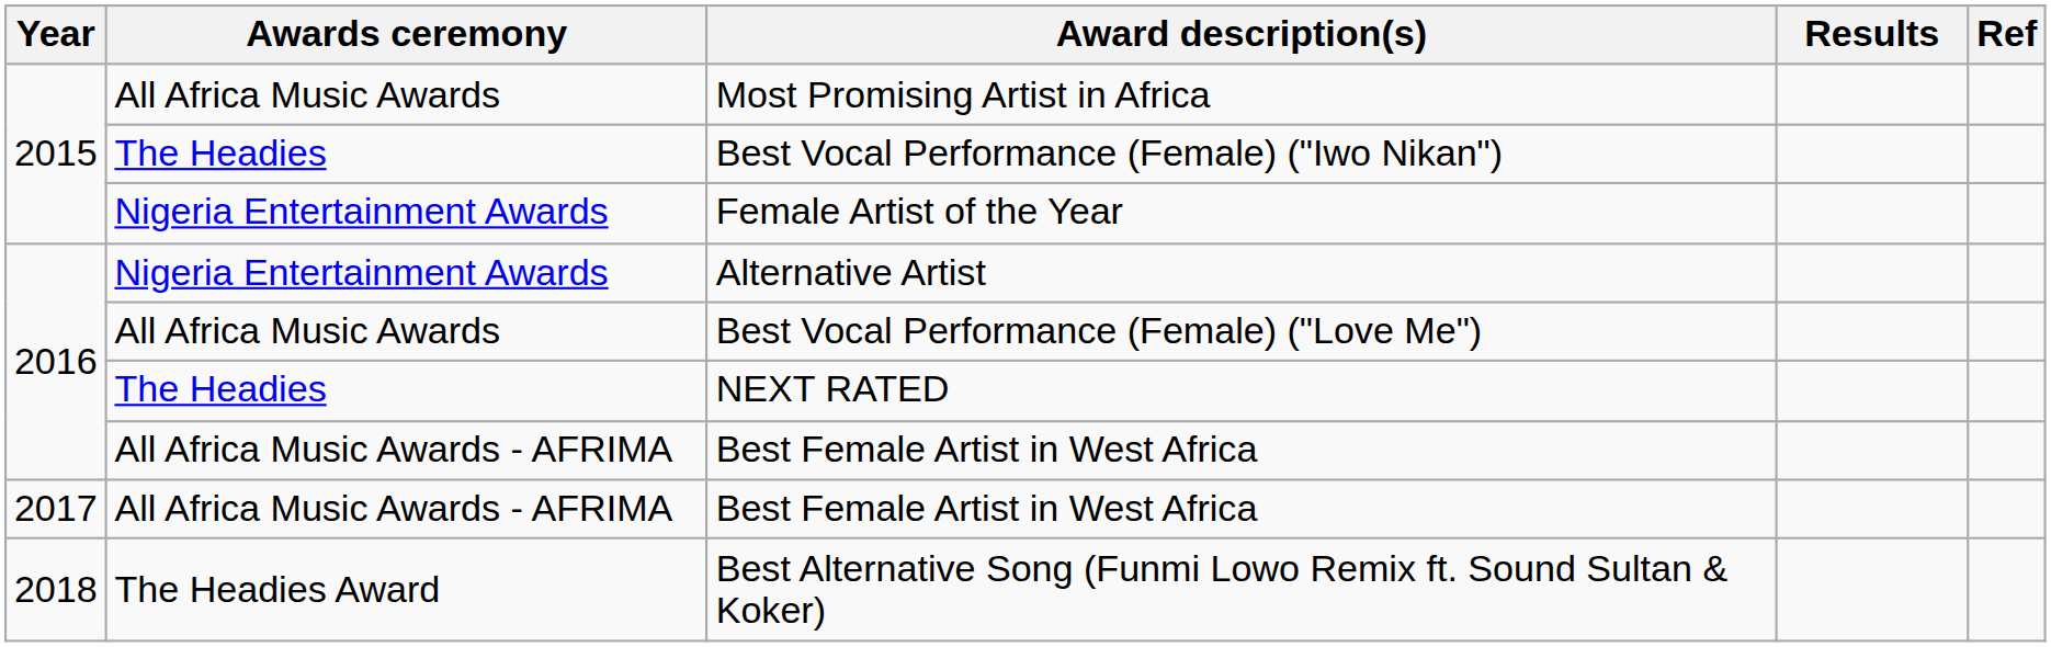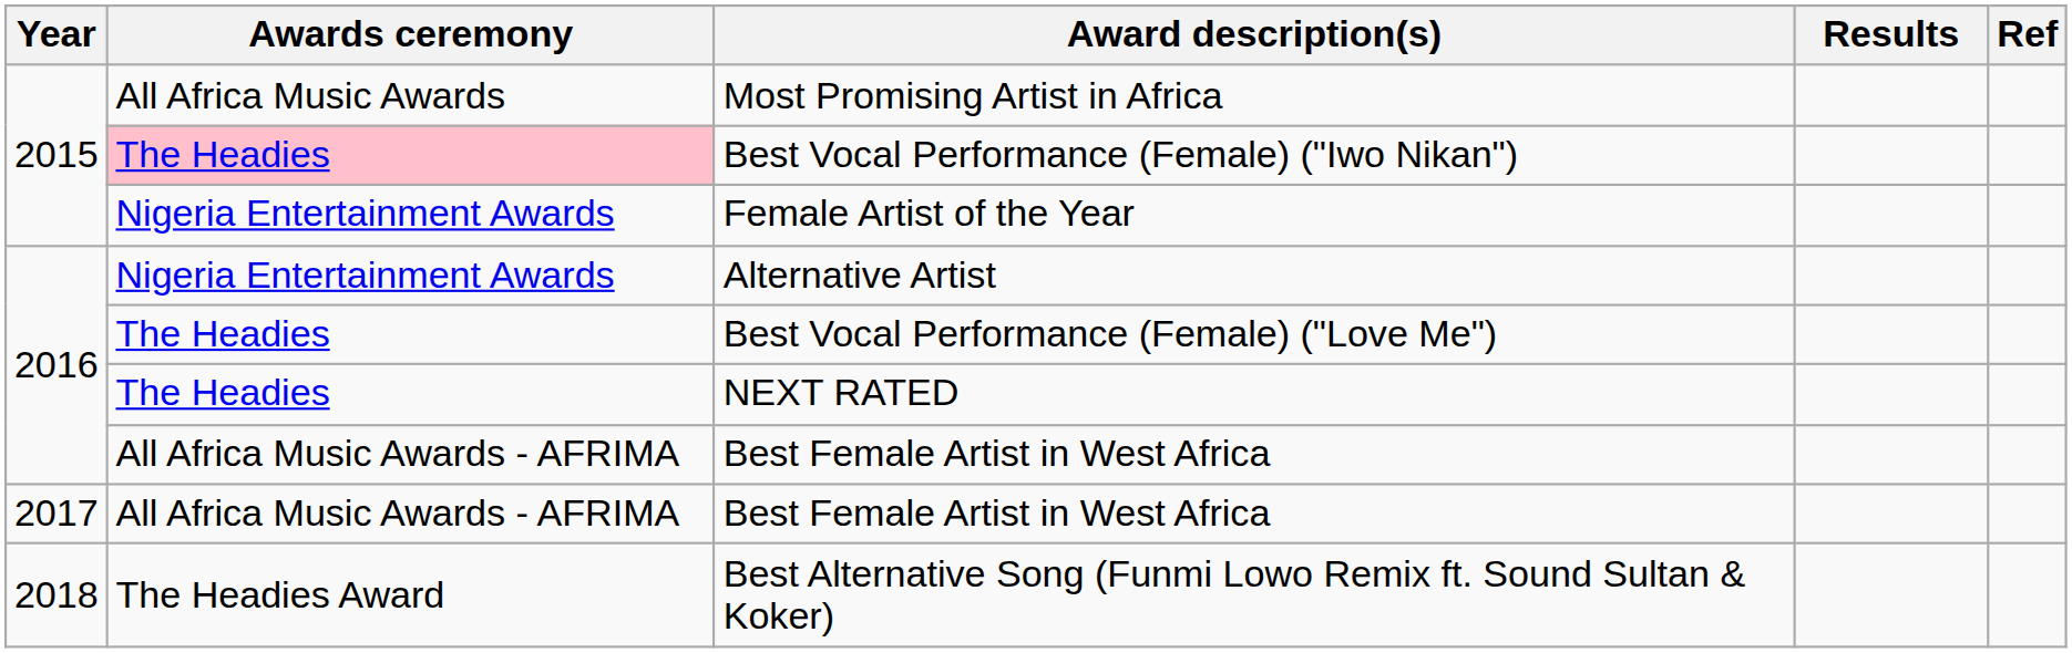Best Vocal Performance (Female) ("Iwo Nikan") | Awards ceremony: no background -> pink background
Best Vocal Performance (Female) ("Love Me") | Awards ceremony: All Africa Music Awards -> The Headies
